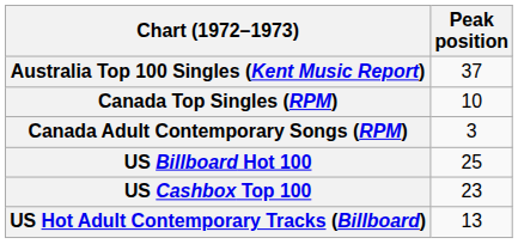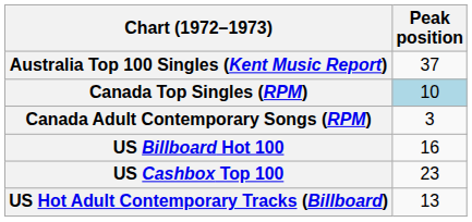Canada Top Singles (RPM) | Peak position: no background -> lightblue background
US Billboard Hot 100 | Peak position: 25 -> 16
